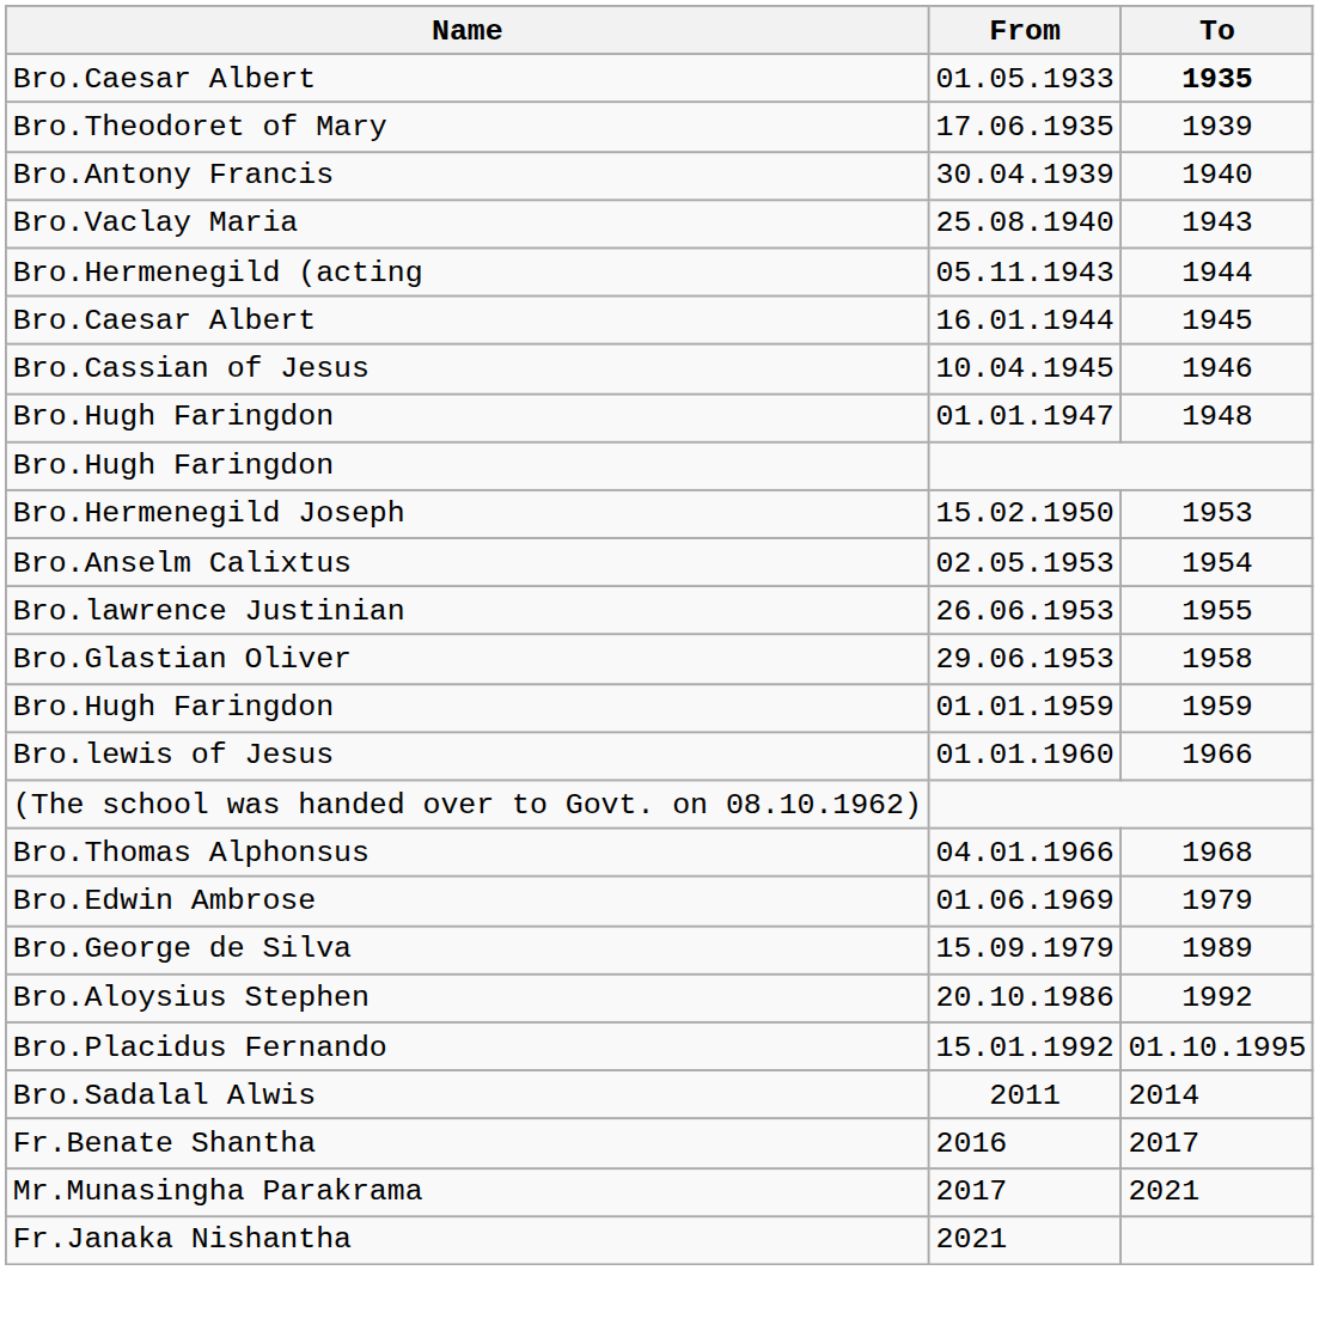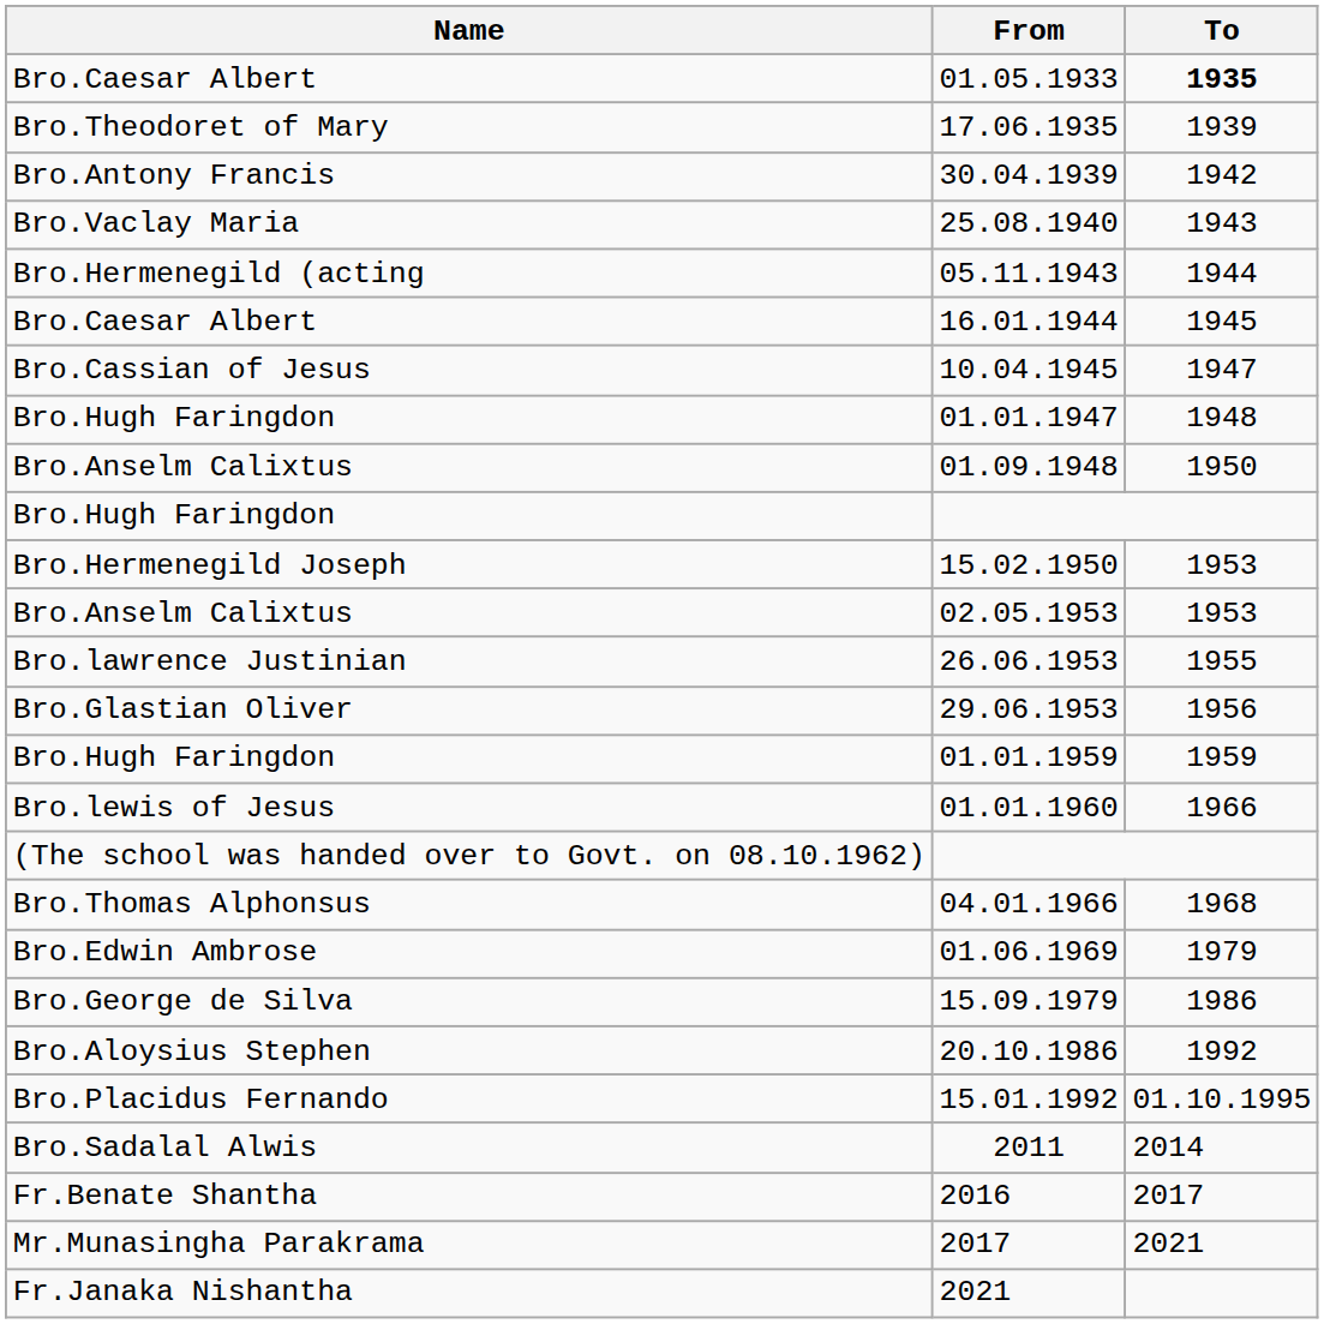30.04.1939 | To: 1940 -> 1942
10.04.1945 | To: 1946 -> 1947
+ row: Bro.Anselm Calixtus | 01.09.1948 | 1950
02.05.1953 | To: 1954 -> 1953
29.06.1953 | To: 1958 -> 1956
15.09.1979 | To: 1989 -> 1986
